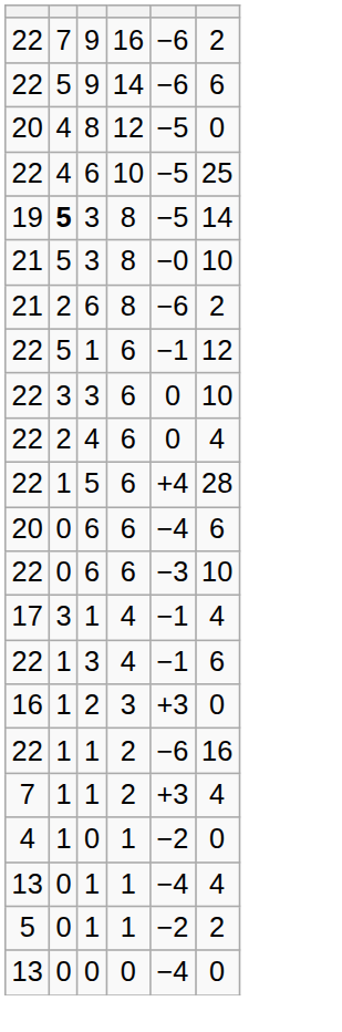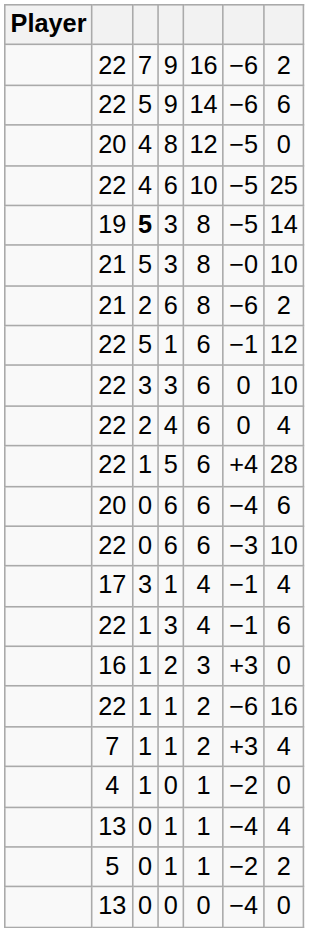+ column: Player
